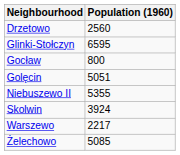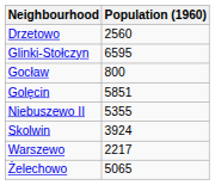Golęcin | Population (1960): 5051 -> 5851
Żelechowo | Population (1960): 5085 -> 5065
